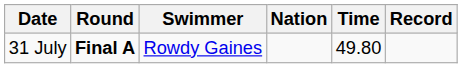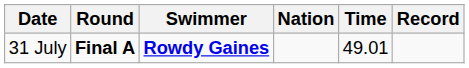31 July | Swimmer: normal -> bold
31 July | Time: 49.80 -> 49.01
